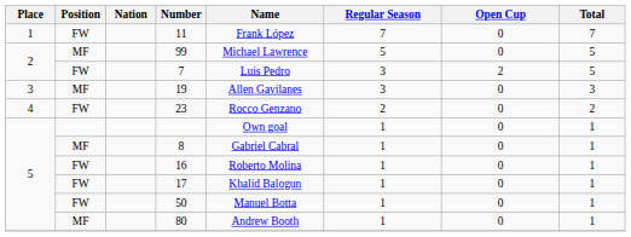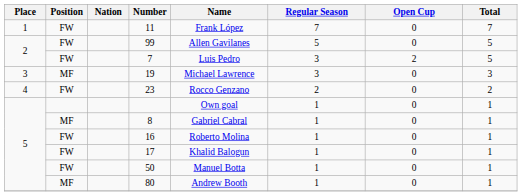99 | Position: MF -> FW
99 | Name: Michael Lawrence -> Allen Gavilanes
19 | Name: Allen Gavilanes -> Michael Lawrence
